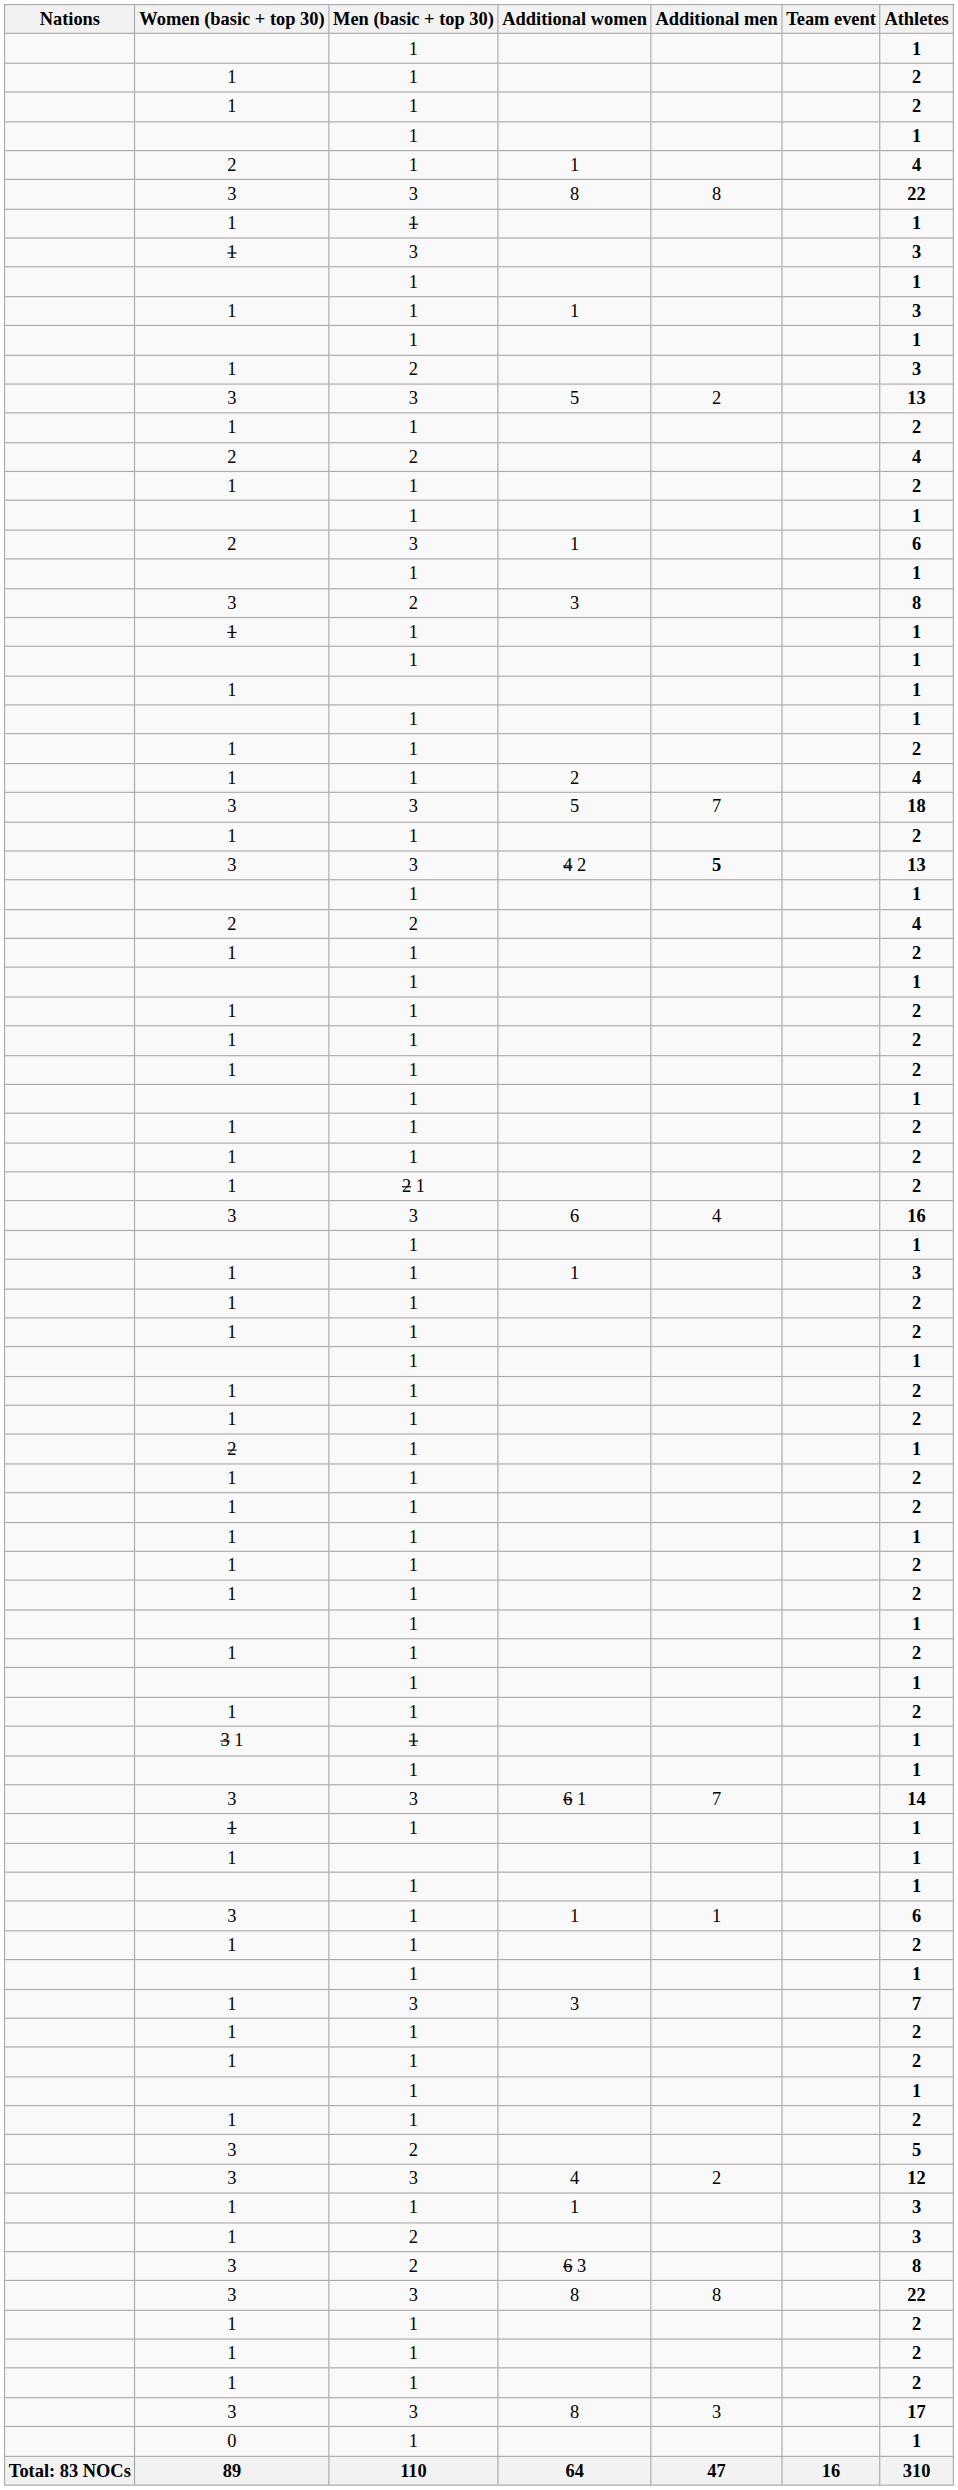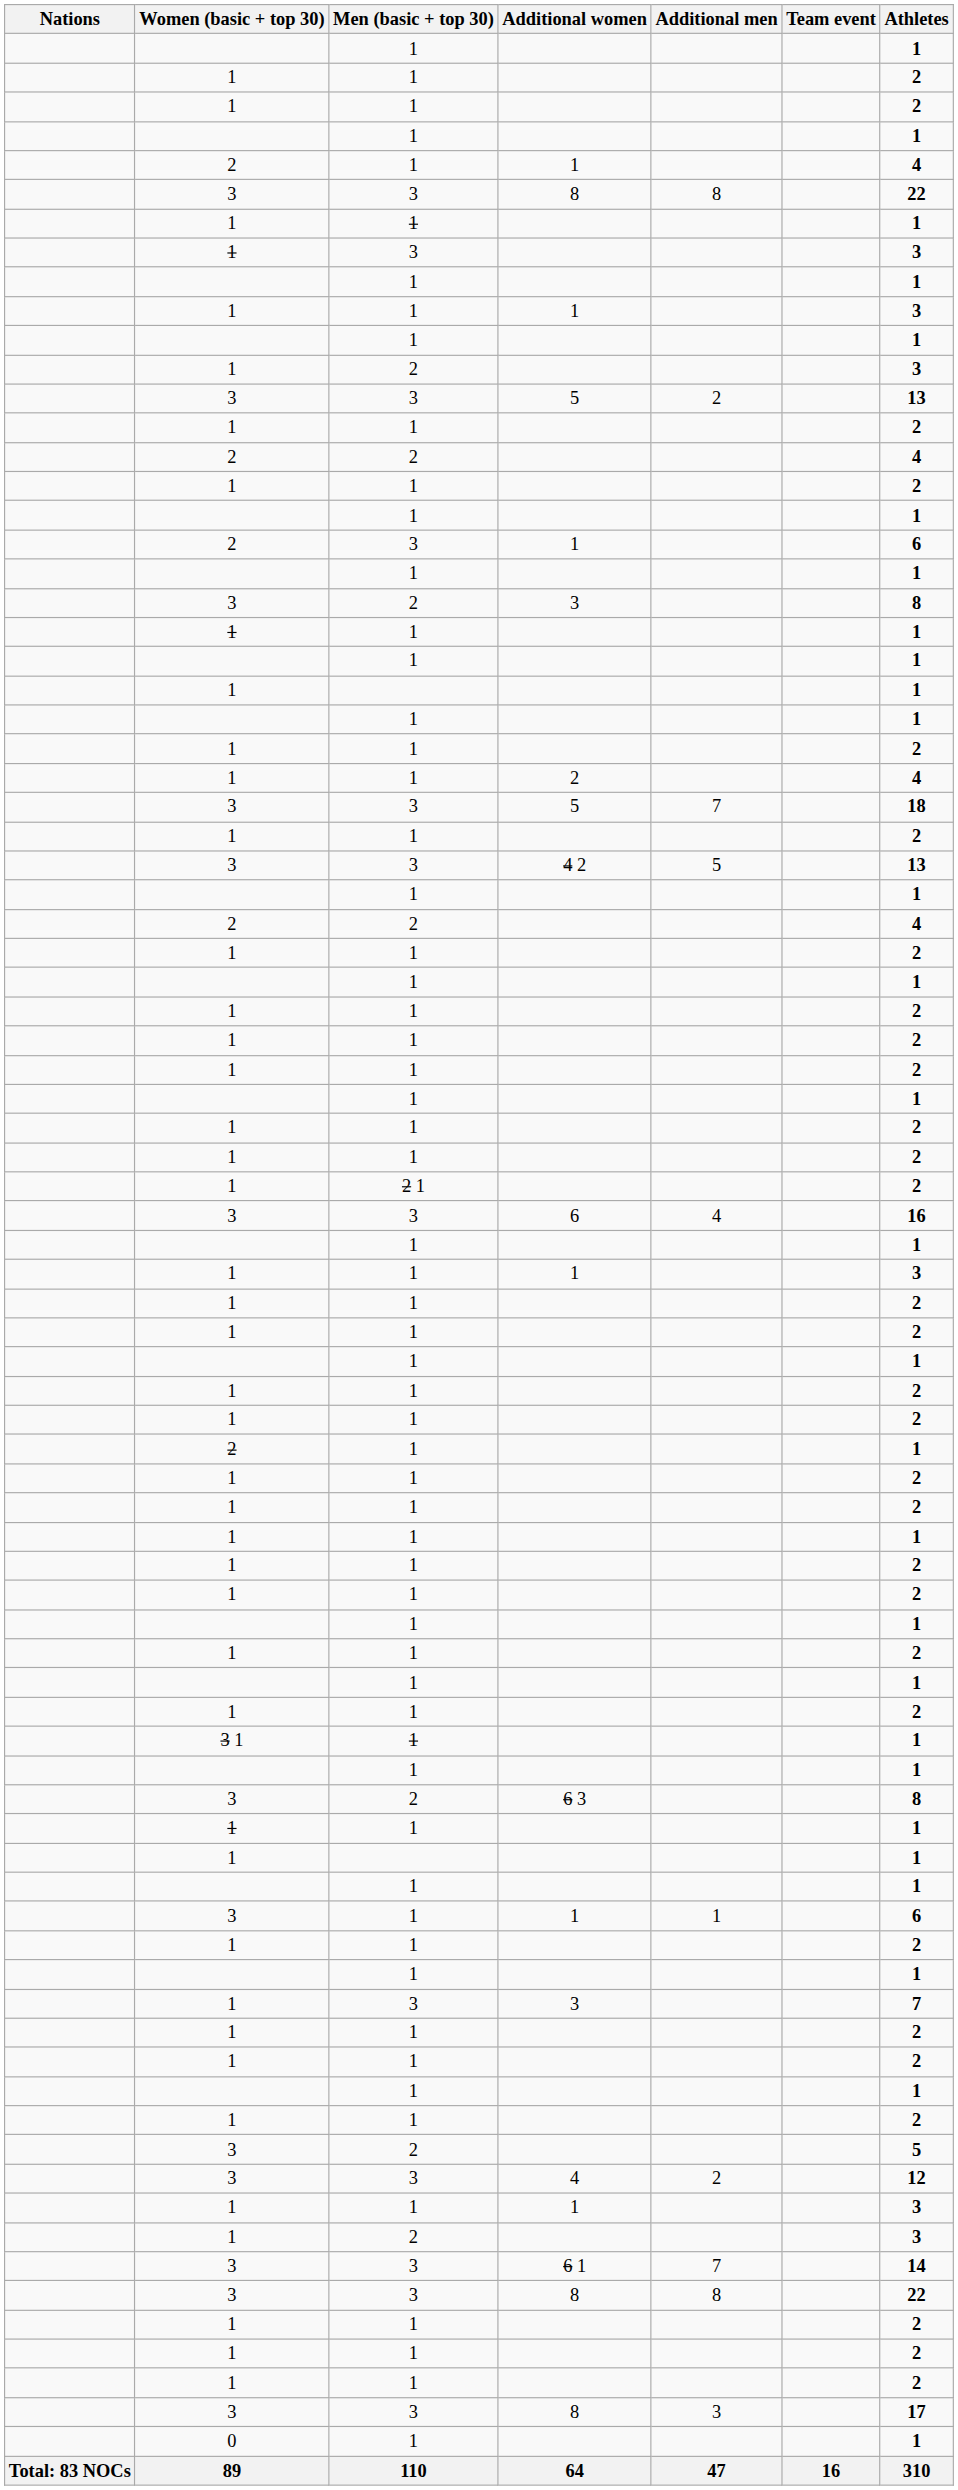4 2 | Additional men: bold -> normal
rows swapped: 6 1 <-> 6 3
